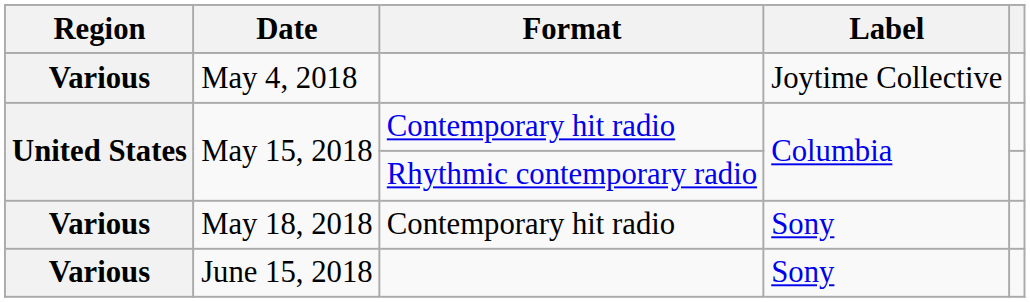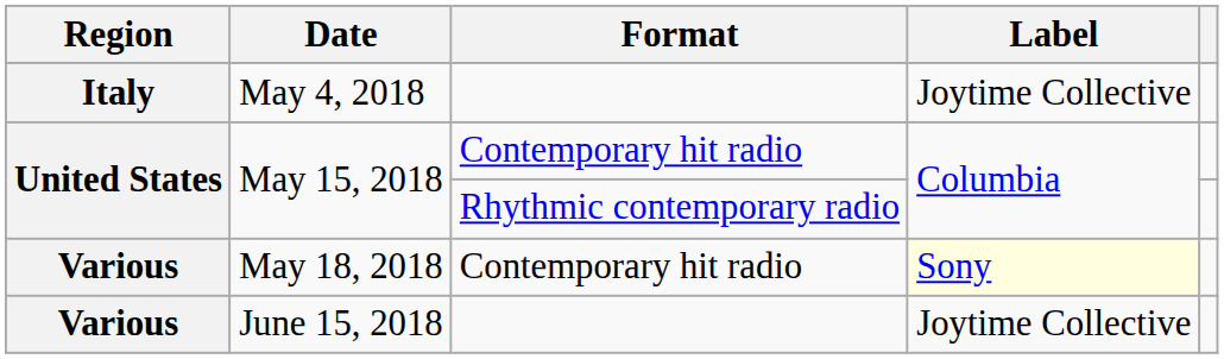May 4, 2018 | Region: Various -> Italy
May 18, 2018 | Label: no background -> lightyellow background
June 15, 2018 | Label: Sony -> Joytime Collective
